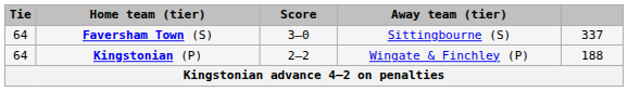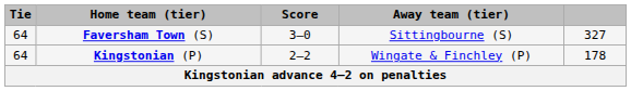Faversham Town (S) | column 5: 337 -> 327
Kingstonian (P) | column 5: 188 -> 178
